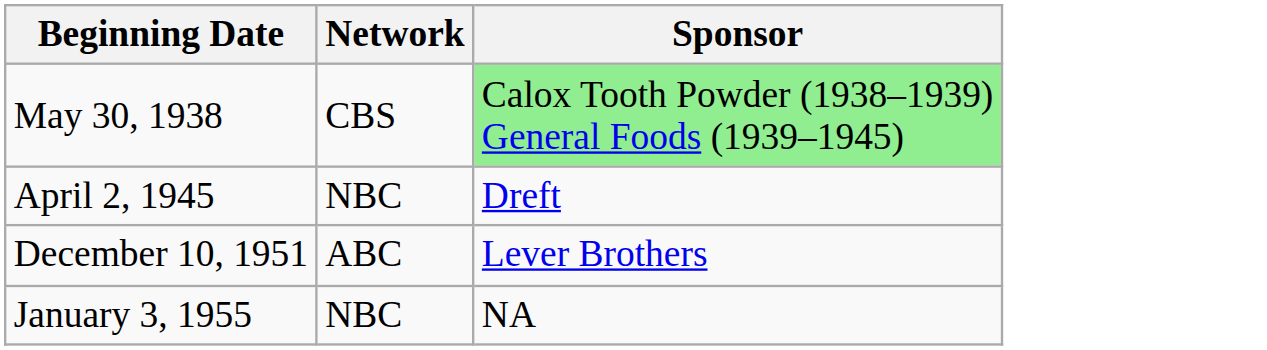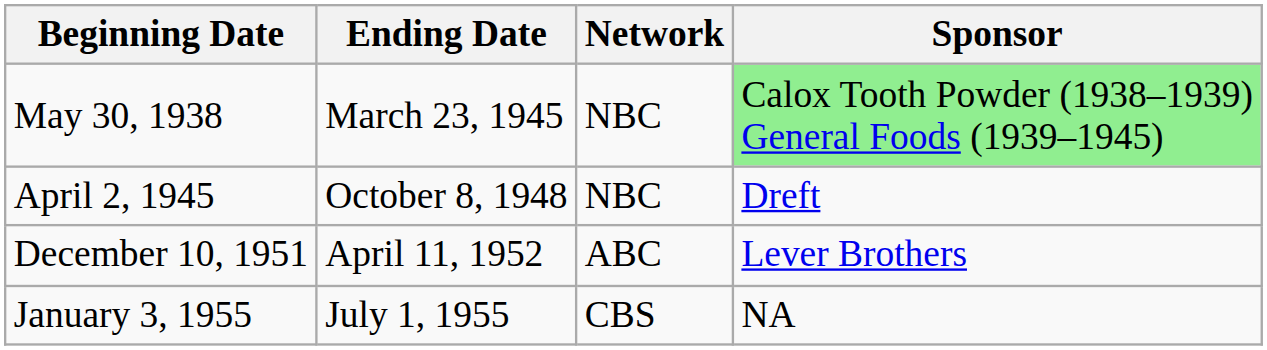+ column: Ending Date | March 23, 1945 | October 8, 1948 | April 11, 1952 | July 1, 1955
May 30, 1938 | Network: CBS -> NBC
January 3, 1955 | Network: NBC -> CBS
